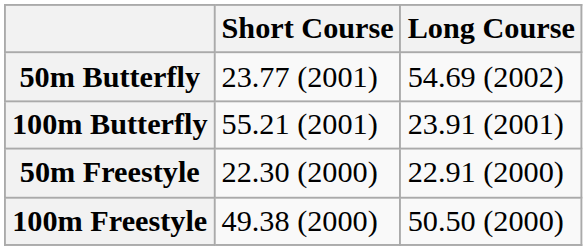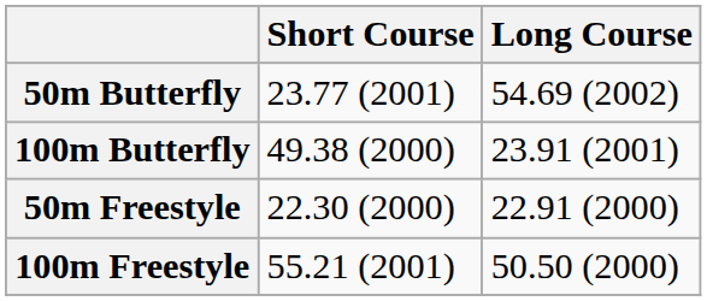100m Butterfly | Short Course: 55.21 (2001) -> 49.38 (2000)
100m Freestyle | Short Course: 49.38 (2000) -> 55.21 (2001)
